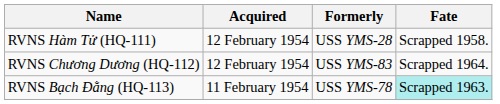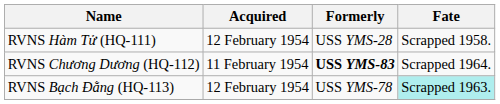RVNS Chương Dương (HQ-112) | Acquired: 12 February 1954 -> 11 February 1954
RVNS Chương Dương (HQ-112) | Formerly: normal -> bold
RVNS Bạch Đằng (HQ-113) | Acquired: 11 February 1954 -> 12 February 1954
